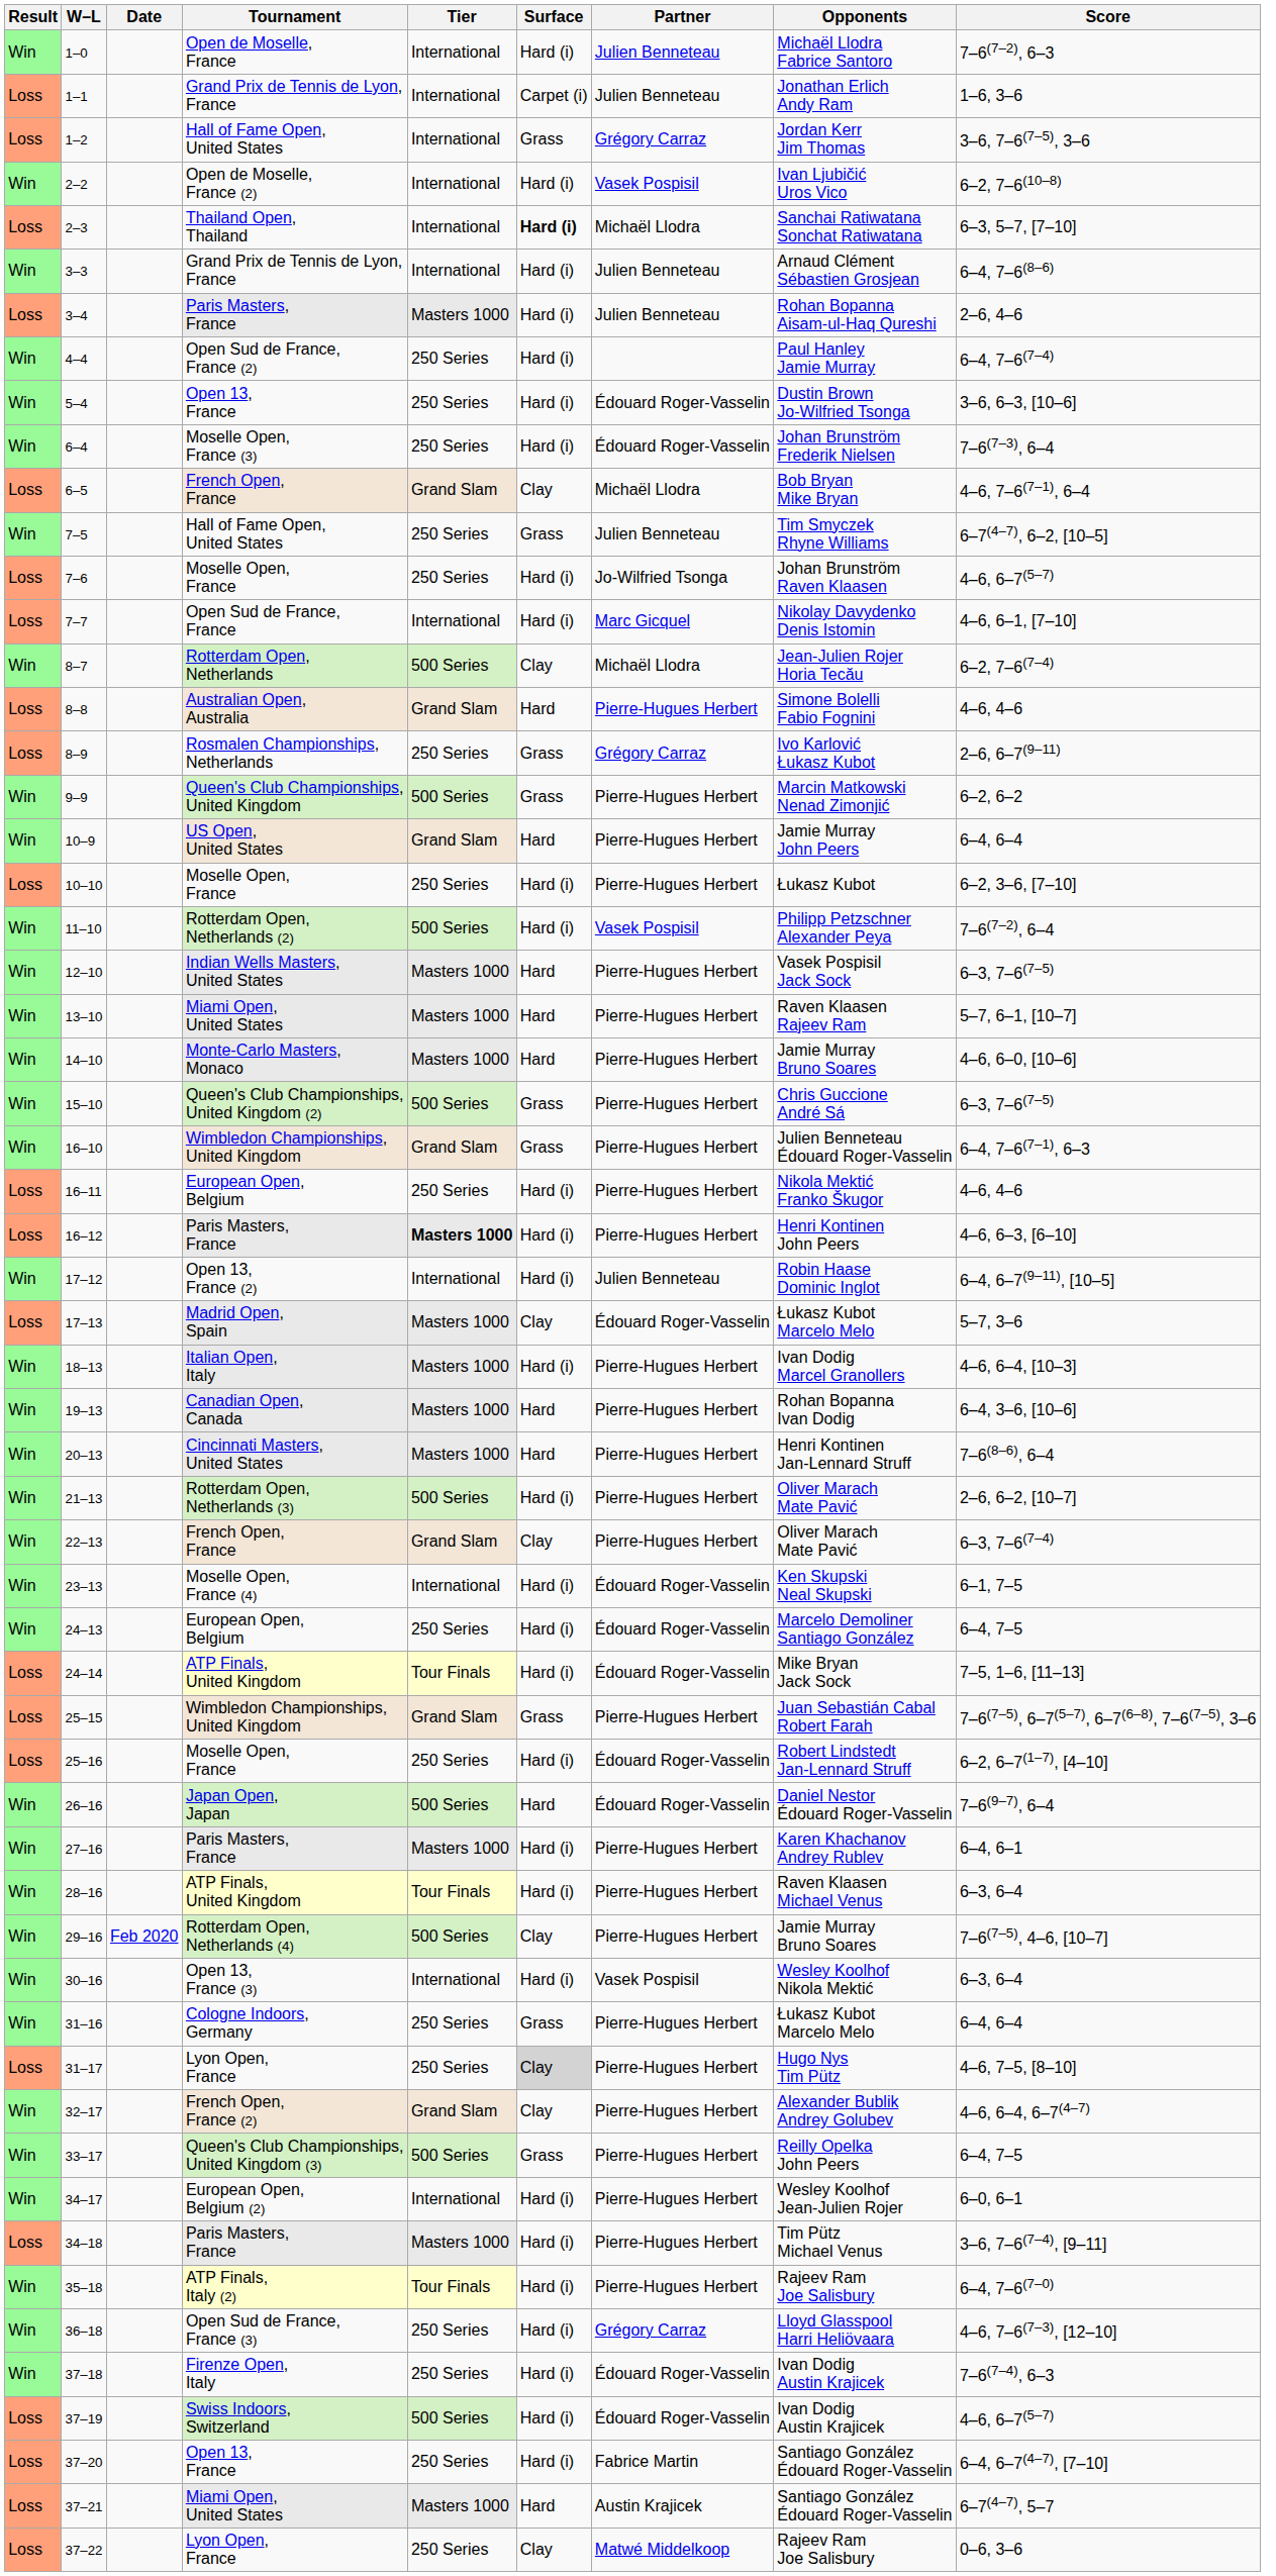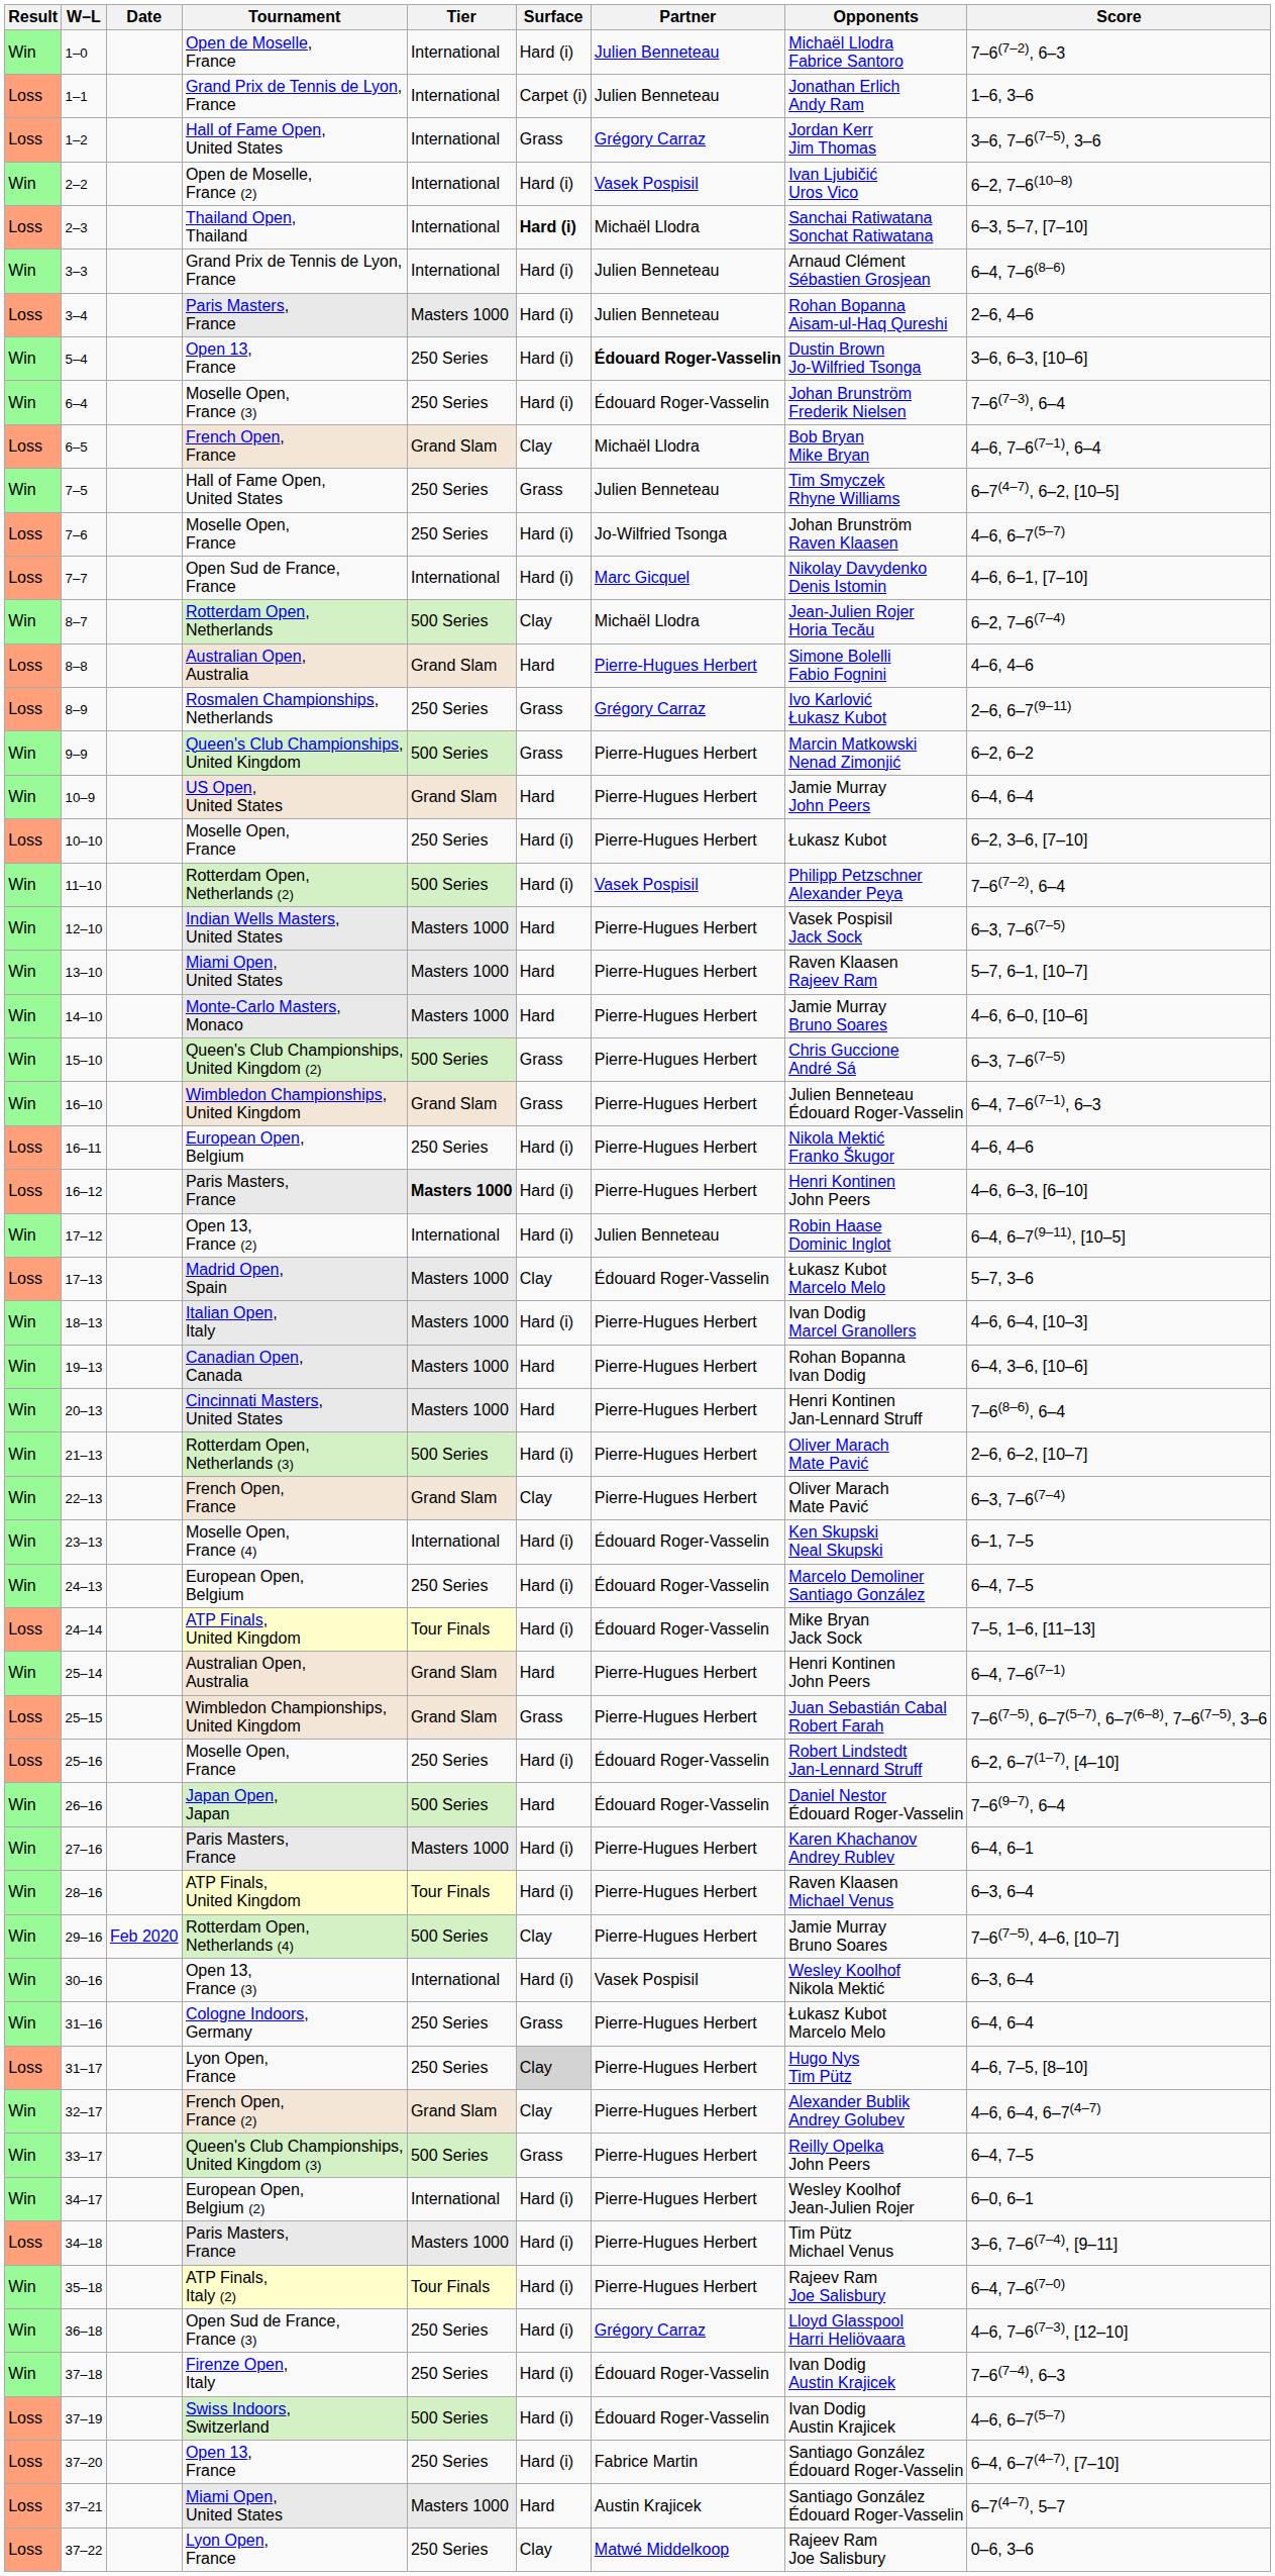- row: Win | 4–4 | Open Sud de France, France (2) | 250 Series | Hard (i) | Paul Hanley Jamie Murray | 6–4, 7–6(7–4)
5–4 | Partner: normal -> bold
+ row: Win | 25–14 | Australian Open, Australia | Grand Slam | Hard | Pierre-Hugues Herbert | Henri Kontinen John Peers | 6–4, 7–6(7–1)
